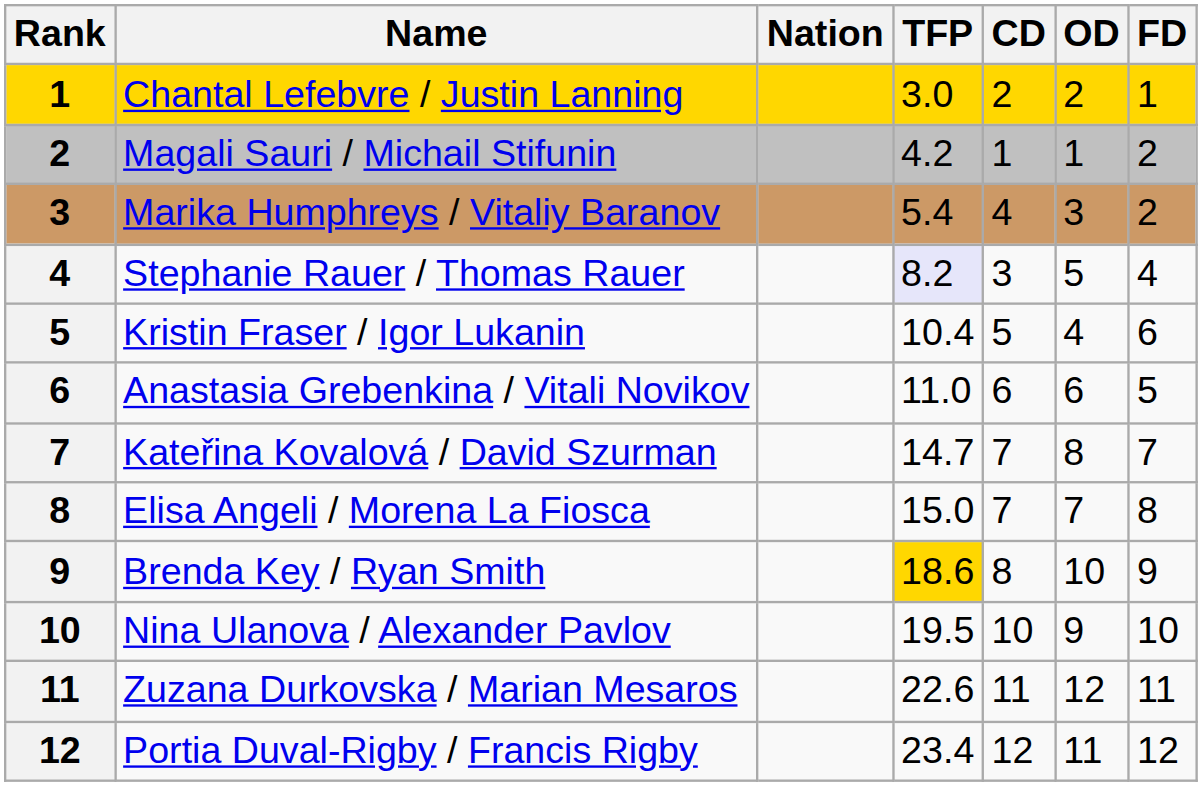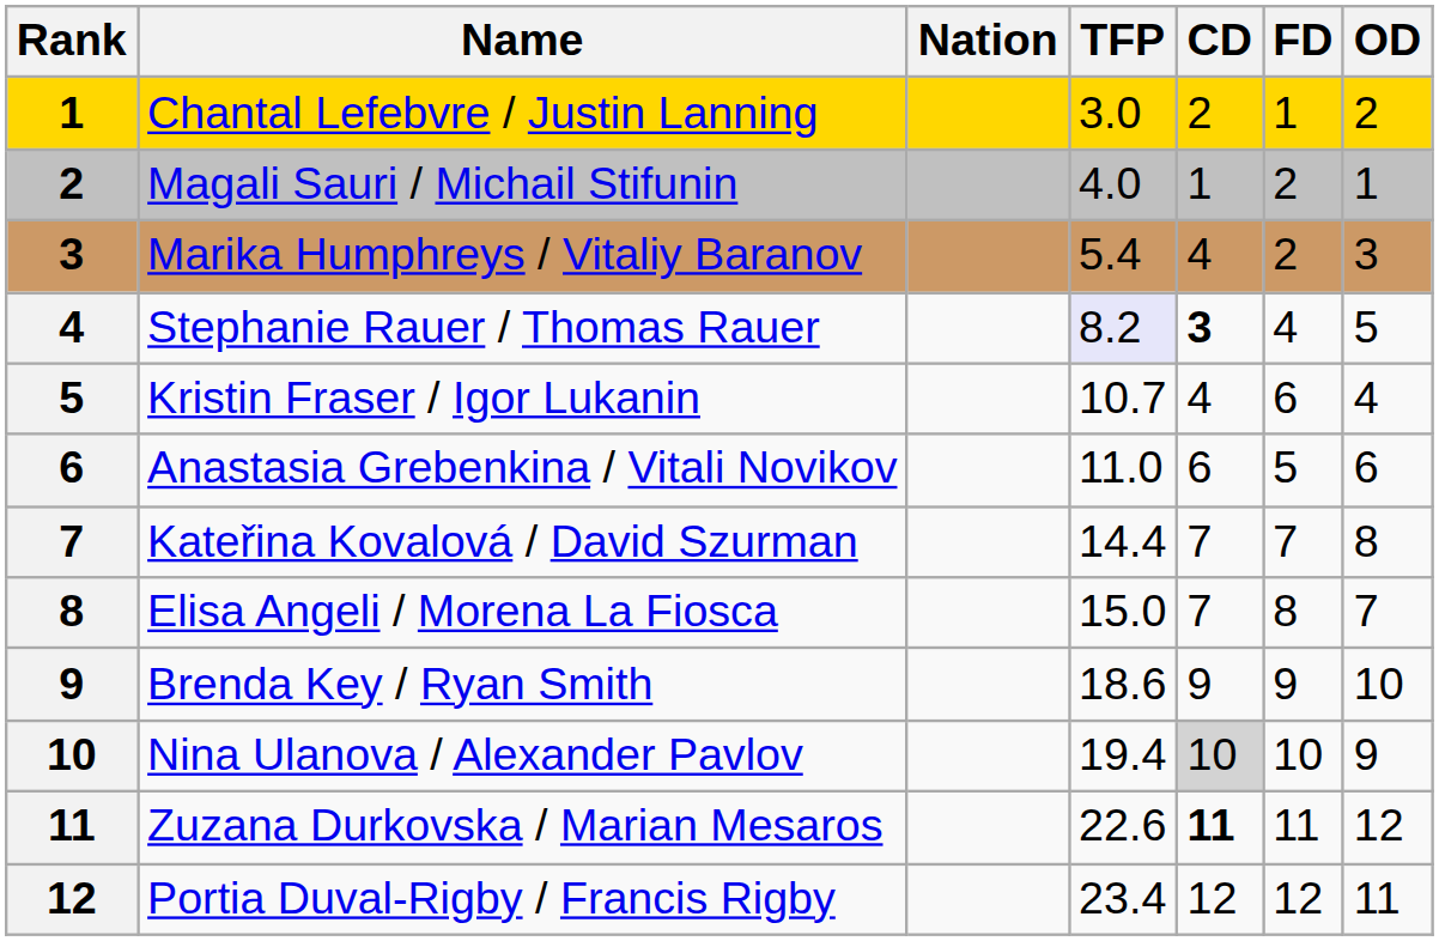columns swapped: OD <-> FD
Magali Sauri / Michail Stifunin | TFP: 4.2 -> 4.0
Stephanie Rauer / Thomas Rauer | CD: normal -> bold
Kristin Fraser / Igor Lukanin | TFP: 10.4 -> 10.7
Kristin Fraser / Igor Lukanin | CD: 5 -> 4
Kateřina Kovalová / David Szurman | TFP: 14.7 -> 14.4
Brenda Key / Ryan Smith | TFP: gold background -> no background
Brenda Key / Ryan Smith | CD: 8 -> 9
Nina Ulanova / Alexander Pavlov | TFP: 19.5 -> 19.4
Nina Ulanova / Alexander Pavlov | CD: no background -> lightgrey background
Zuzana Durkovska / Marian Mesaros | CD: normal -> bold
